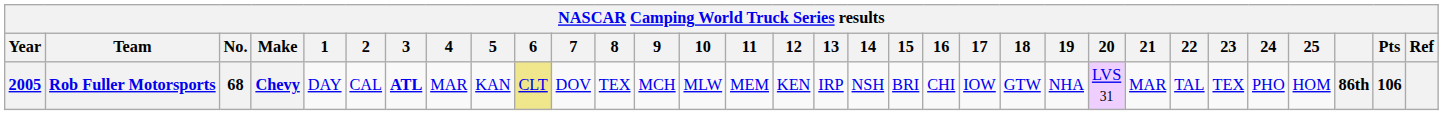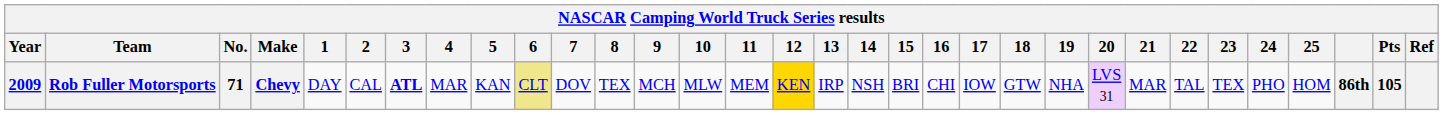Rob Fuller Motorsports | Year: 2005 -> 2009
Rob Fuller Motorsports | No.: 68 -> 71
Rob Fuller Motorsports | 12: no background -> gold background
Rob Fuller Motorsports | Pts: 106 -> 105
